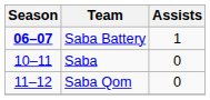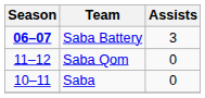Saba Battery | Assists: 1 -> 3
rows swapped: Saba <-> Saba Qom
